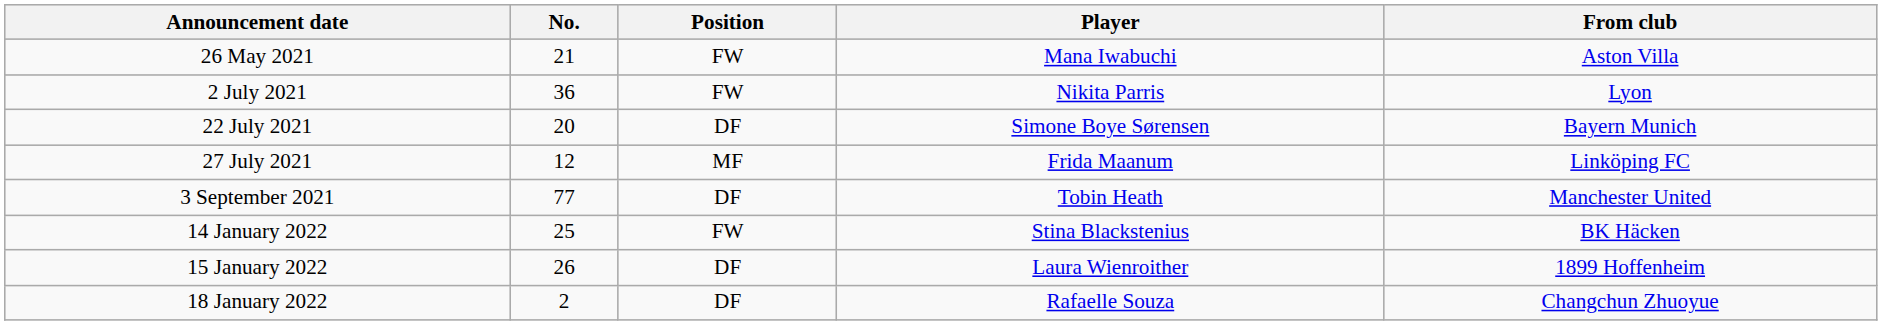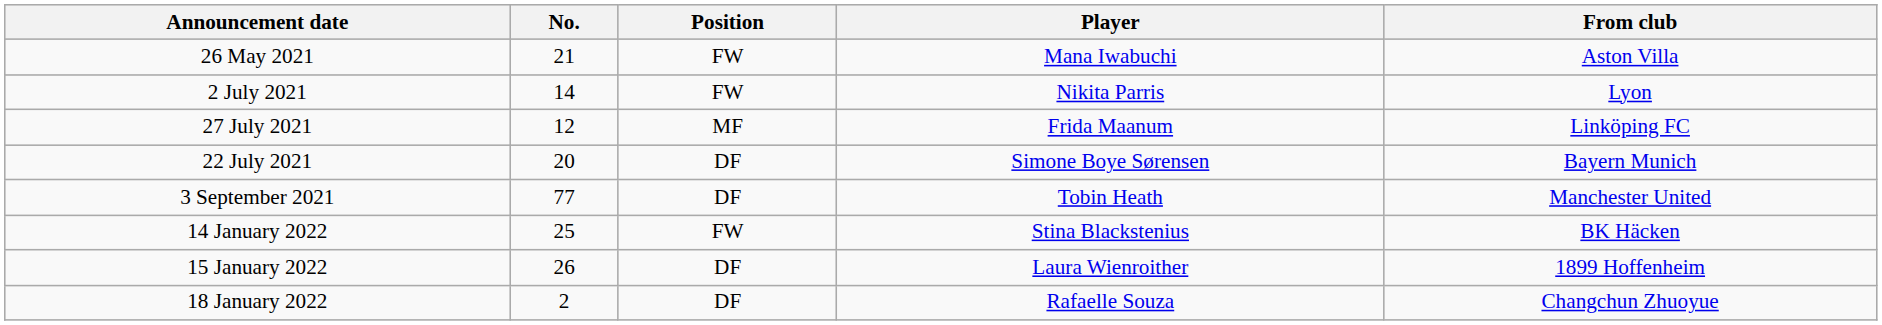2 July 2021 | No.: 36 -> 14
rows swapped: 22 July 2021 <-> 27 July 2021
